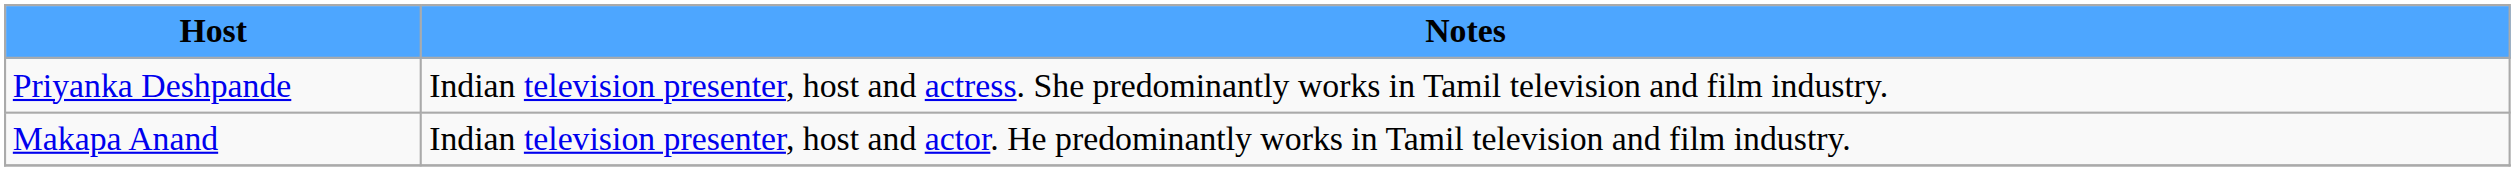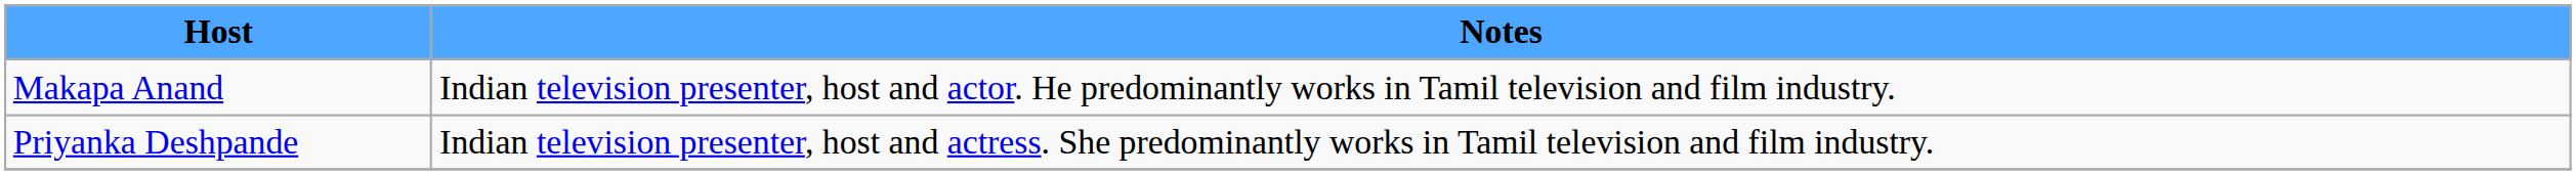rows swapped: Makapa Anand <-> Priyanka Deshpande
